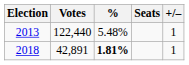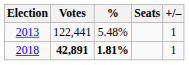2013 | Votes: 122,440 -> 122,441
2018 | Votes: normal -> bold
